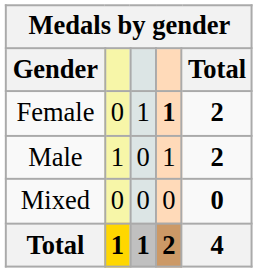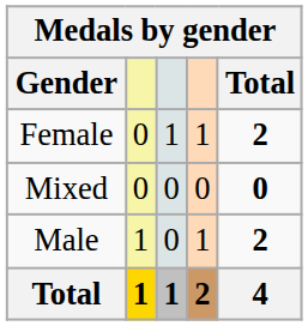Female | column 4: bold -> normal
rows swapped: Male <-> Mixed
